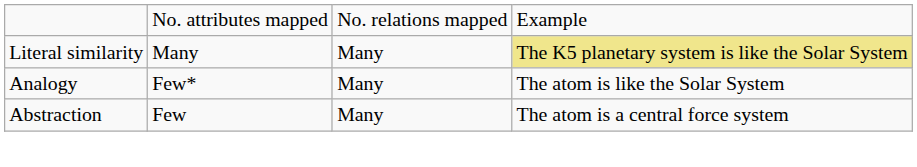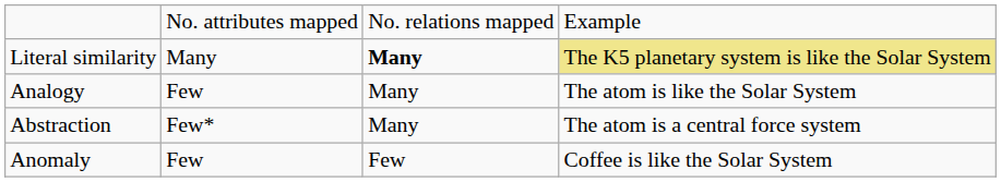Literal similarity | column 3: normal -> bold
Analogy | column 2: Few* -> Few
Abstraction | column 2: Few -> Few*
+ row: Anomaly | Few | Few | Coffee is like the Solar System
